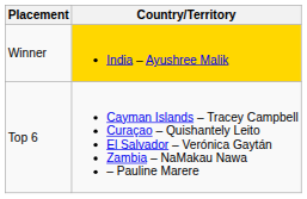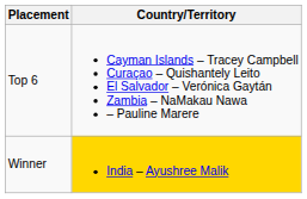rows swapped: Winner <-> Top 6
